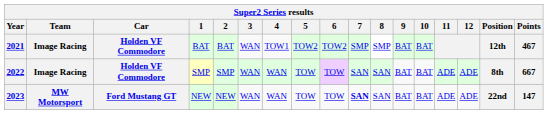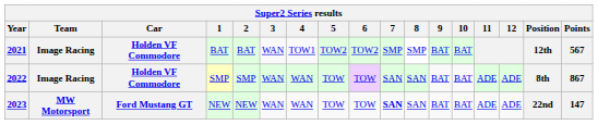2021 | Points: 467 -> 567
2022 | Points: 667 -> 867
